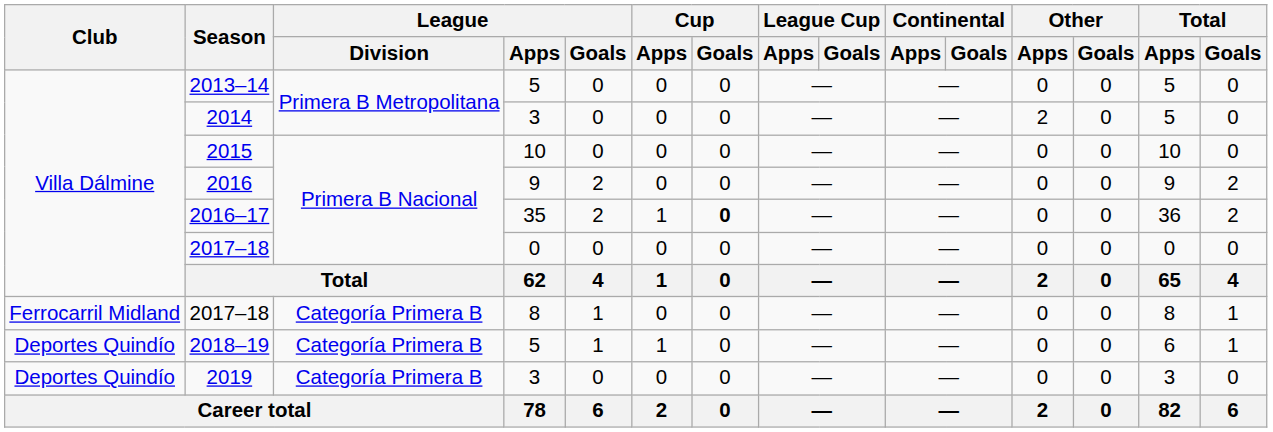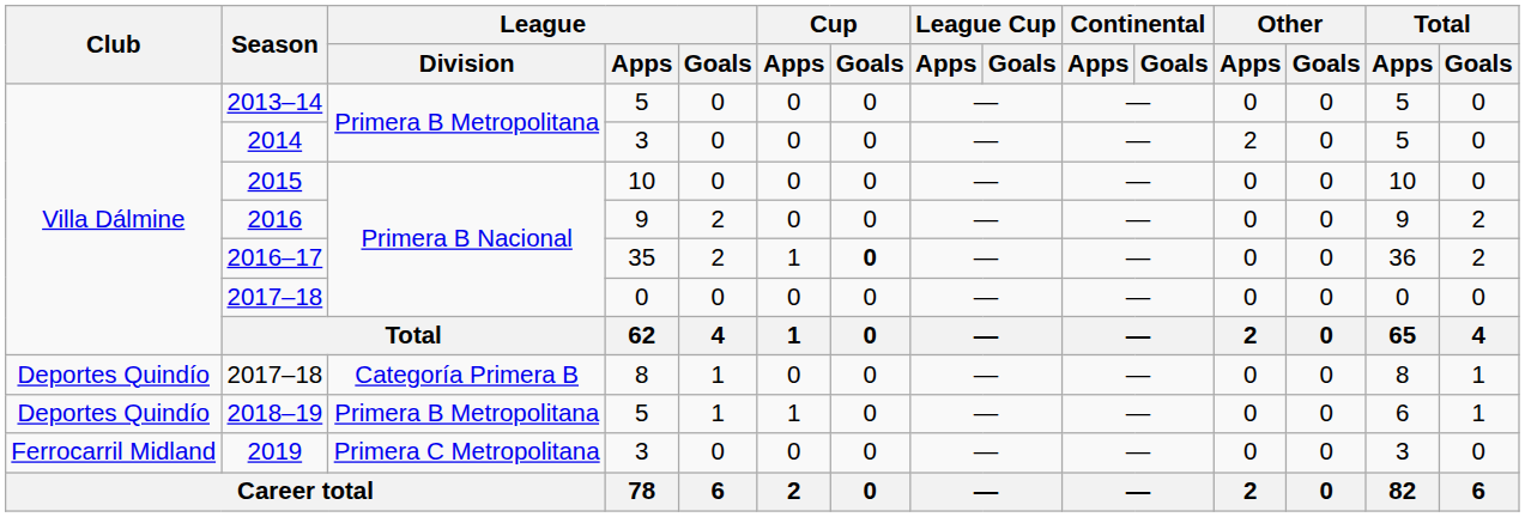2017–18 / 8 | Club: Ferrocarril Midland -> Deportes Quindío
2018–19 | League / Division: Categoría Primera B -> Primera B Metropolitana
2019 | Club: Deportes Quindío -> Ferrocarril Midland
2019 | League / Division: Categoría Primera B -> Primera C Metropolitana
